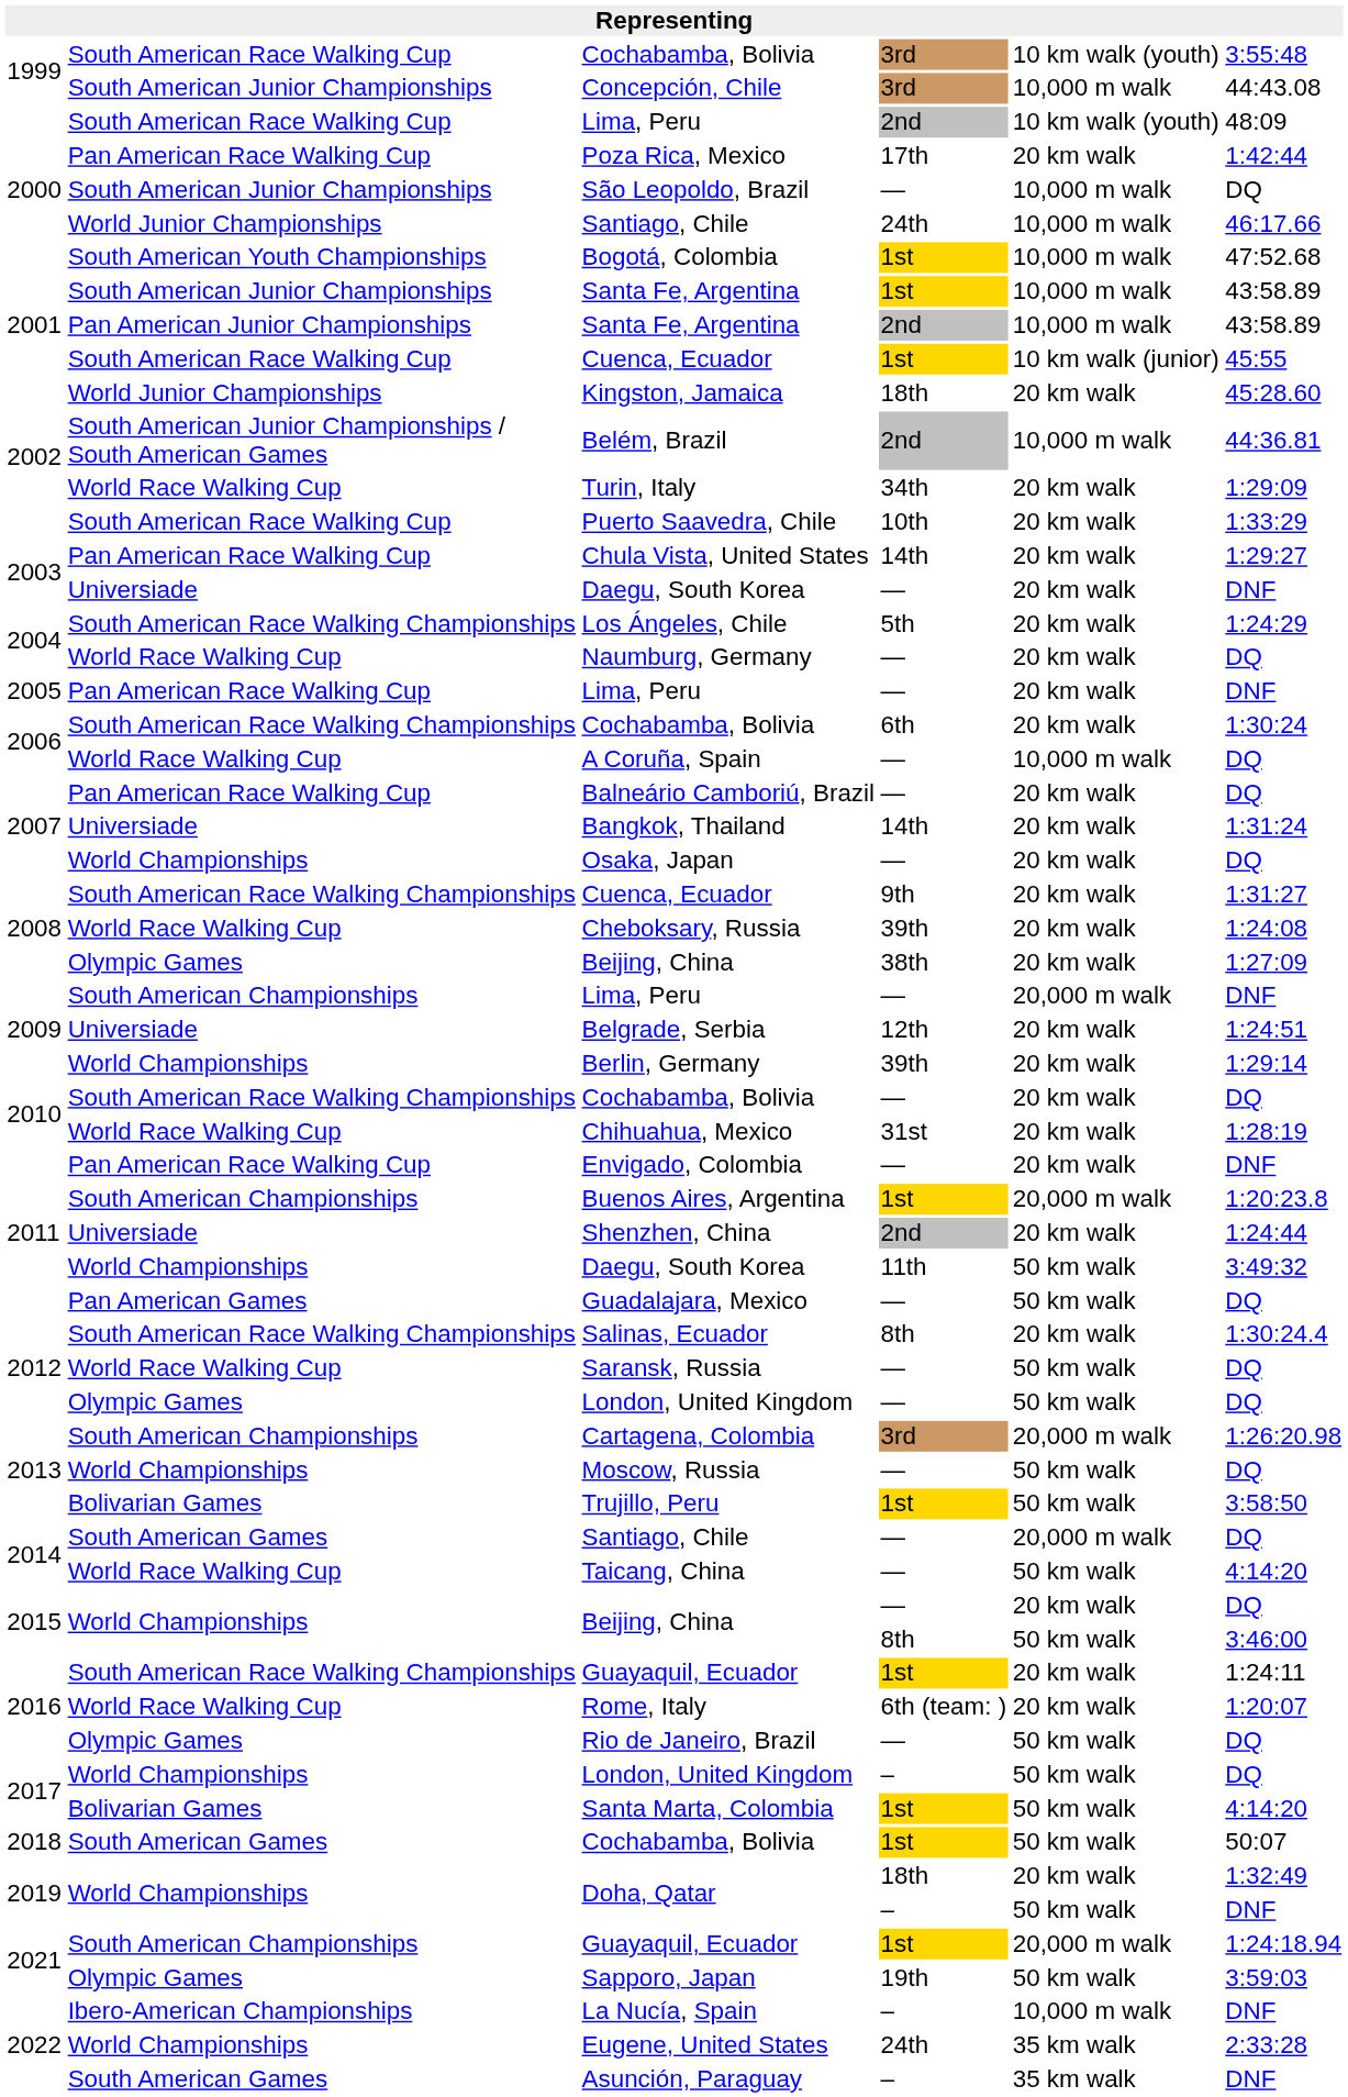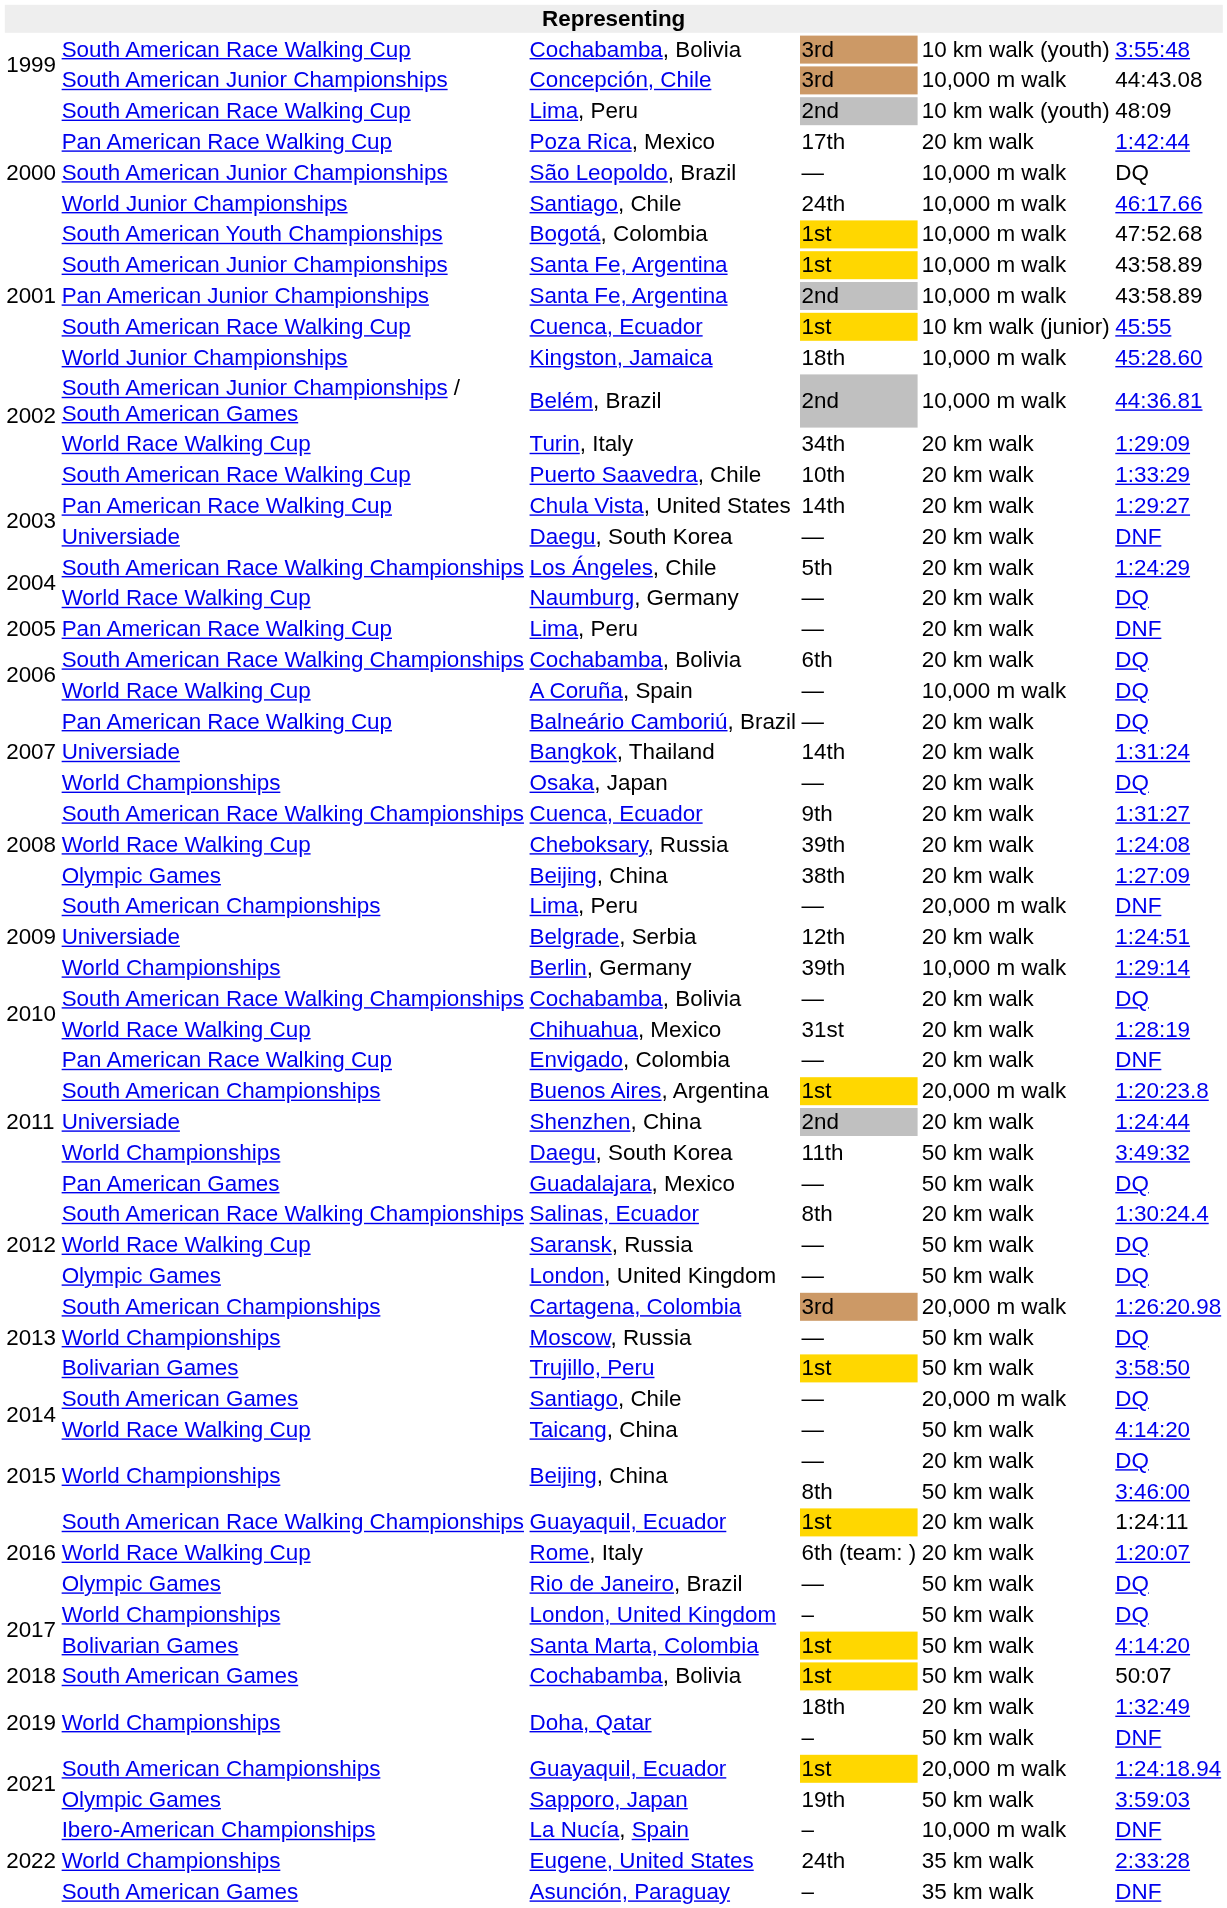Kingston, Jamaica | column 5: 20 km walk -> 10,000 m walk
Cochabamba, Bolivia / 6th | column 6: 1:30:24 -> DQ
Berlin, Germany | column 5: 20 km walk -> 10,000 m walk
